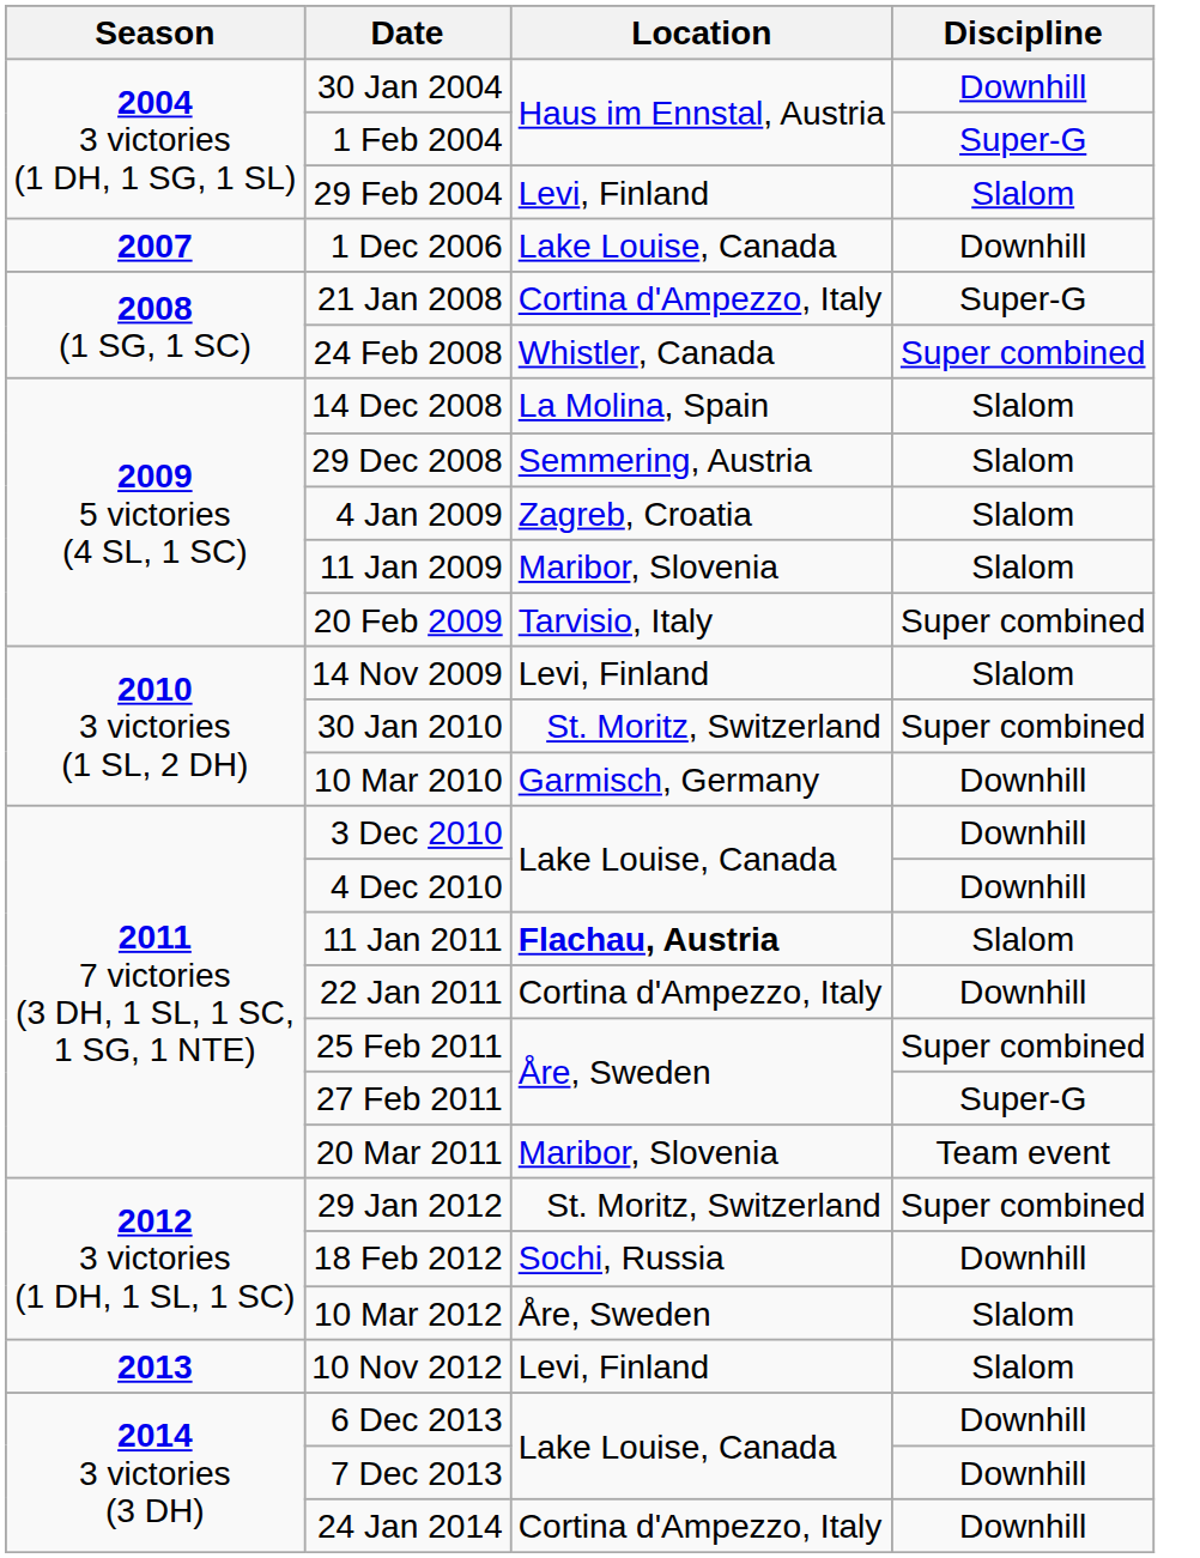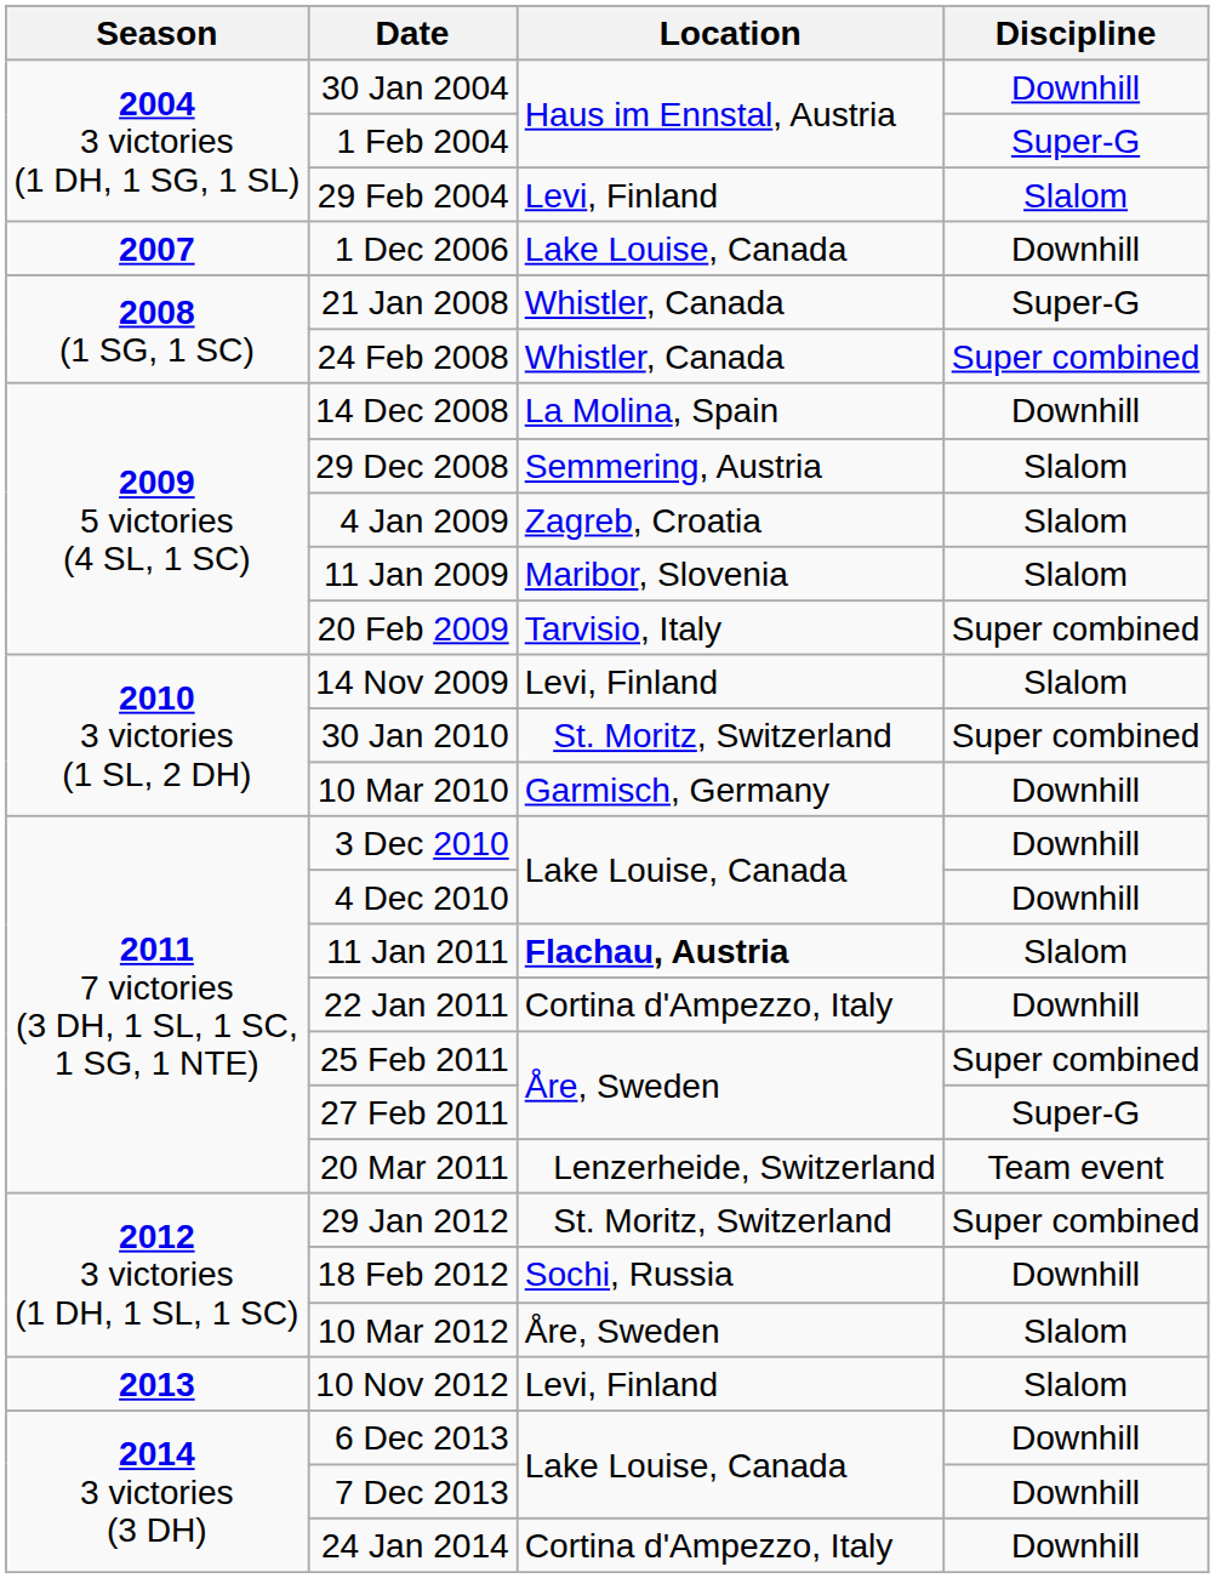21 Jan 2008 | Location: Cortina d'Ampezzo, Italy -> Whistler, Canada
14 Dec 2008 | Discipline: Slalom -> Downhill
20 Mar 2011 | Location: Maribor, Slovenia -> Lenzerheide, Switzerland
